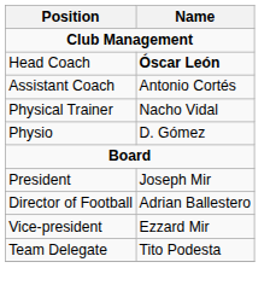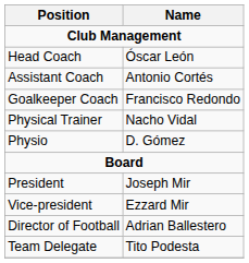Head Coach | Name: bold -> normal
+ row: Goalkeeper Coach | Francisco Redondo
rows swapped: Vice-president <-> Director of Football
